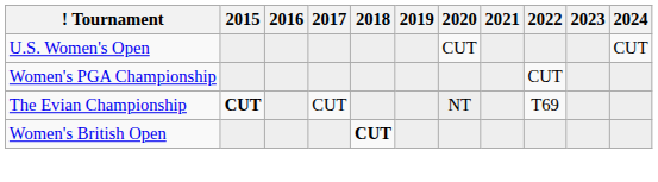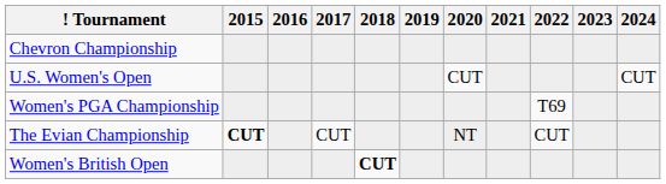+ row: Chevron Championship
Women's PGA Championship | 2022: CUT -> T69
The Evian Championship | 2022: T69 -> CUT
